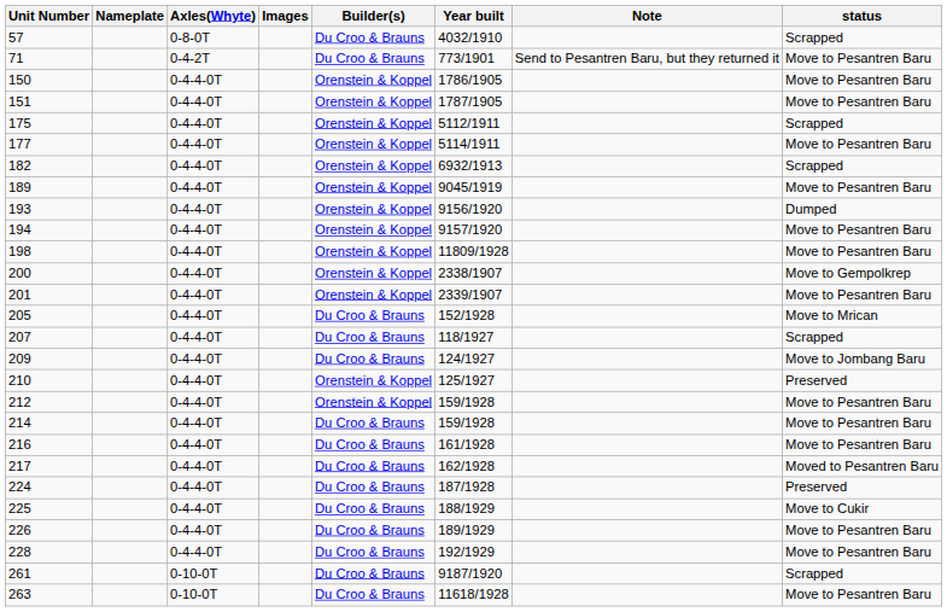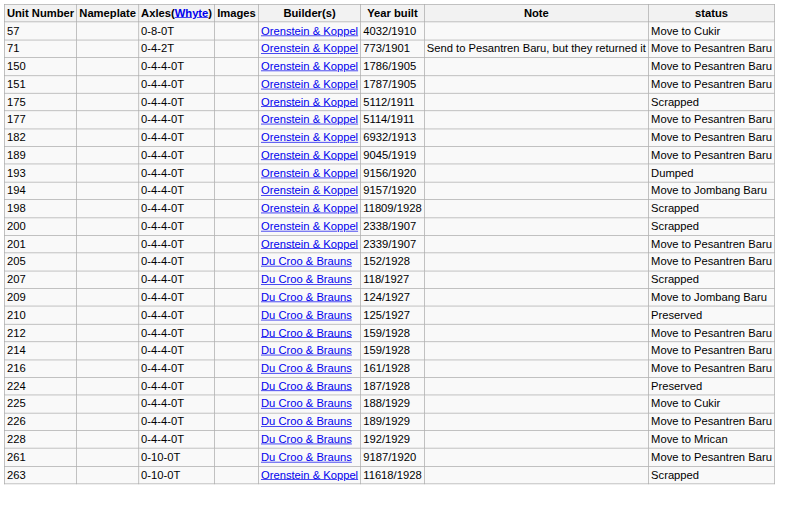57 | Builder(s): Du Croo & Brauns -> Orenstein & Koppel
57 | status: Scrapped -> Move to Cukir
71 | Builder(s): Du Croo & Brauns -> Orenstein & Koppel
182 | status: Scrapped -> Move to Pesantren Baru
194 | status: Move to Pesantren Baru -> Move to Jombang Baru
198 | status: Move to Pesantren Baru -> Scrapped
200 | status: Move to Gempolkrep -> Scrapped
205 | status: Move to Mrican -> Move to Pesantren Baru
210 | Builder(s): Orenstein & Koppel -> Du Croo & Brauns
212 | Builder(s): Orenstein & Koppel -> Du Croo & Brauns
- row: 217 | 0-4-4-0T | Du Croo & Brauns | 162/1928 | Moved to Pesantren Baru
228 | status: Move to Pesantren Baru -> Move to Mrican
261 | status: Scrapped -> Move to Pesantren Baru
263 | Builder(s): Du Croo & Brauns -> Orenstein & Koppel
263 | status: Move to Pesantren Baru -> Scrapped
